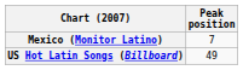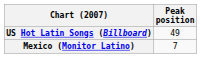rows swapped: Mexico (Monitor Latino) <-> US Hot Latin Songs (Billboard)
